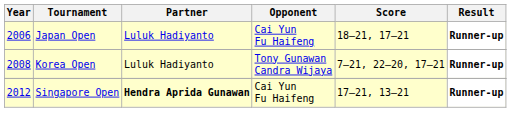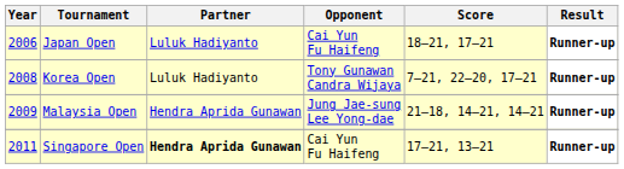+ row: 2009 | Malaysia Open | Hendra Aprida Gunawan | Jung Jae-sung Lee Yong-dae | 21–18, 14–21, 14–21 | Runner-up
Singapore Open | Year: 2012 -> 2011
